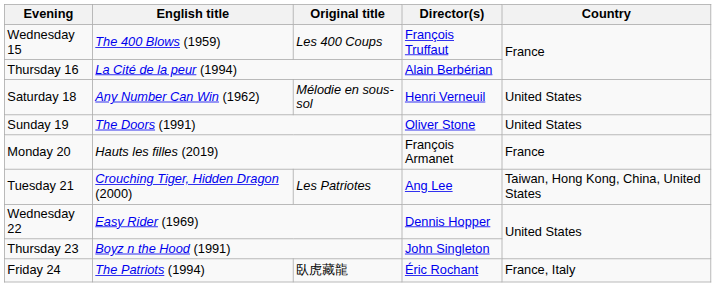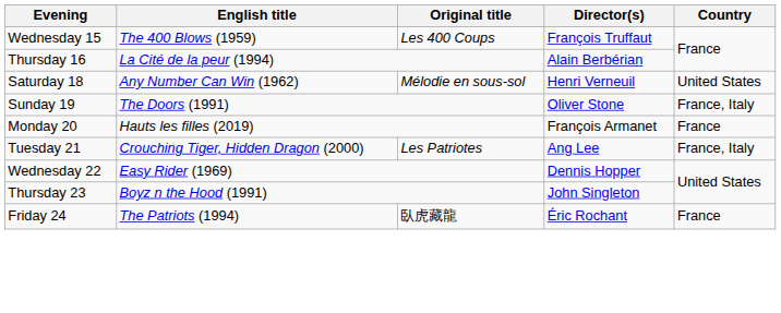Sunday 19 | Country: United States -> France, Italy
Tuesday 21 | Country: Taiwan, Hong Kong, China, United States -> France, Italy
Friday 24 | Country: France, Italy -> France
